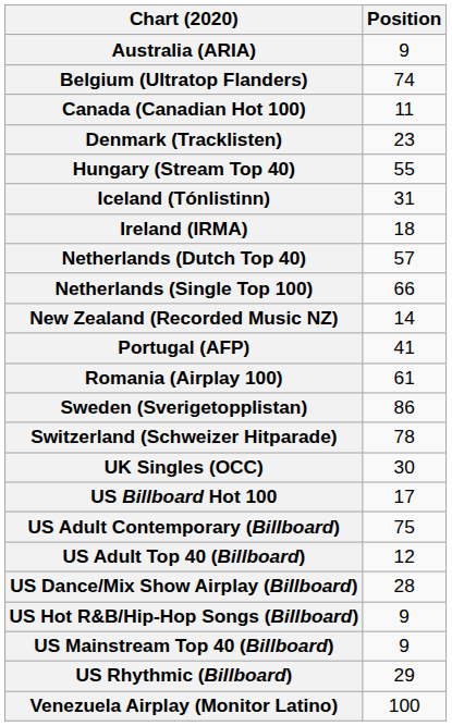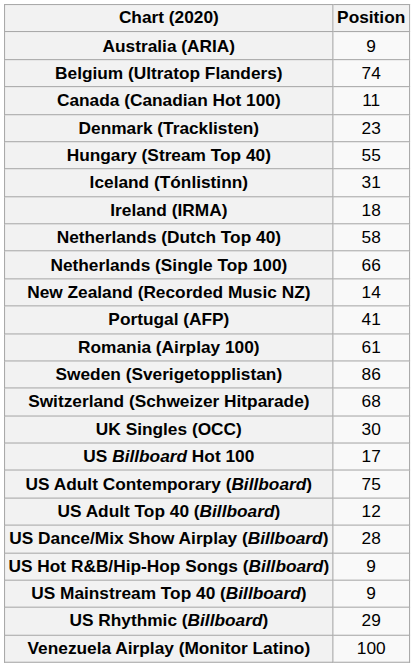Netherlands (Dutch Top 40) | Position: 57 -> 58
Switzerland (Schweizer Hitparade) | Position: 78 -> 68
